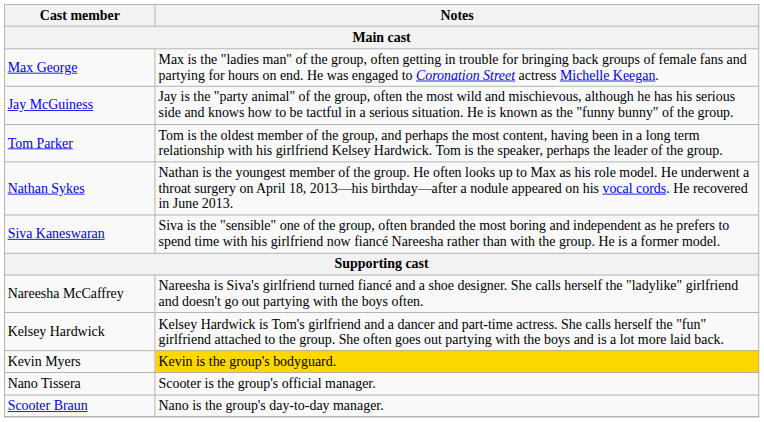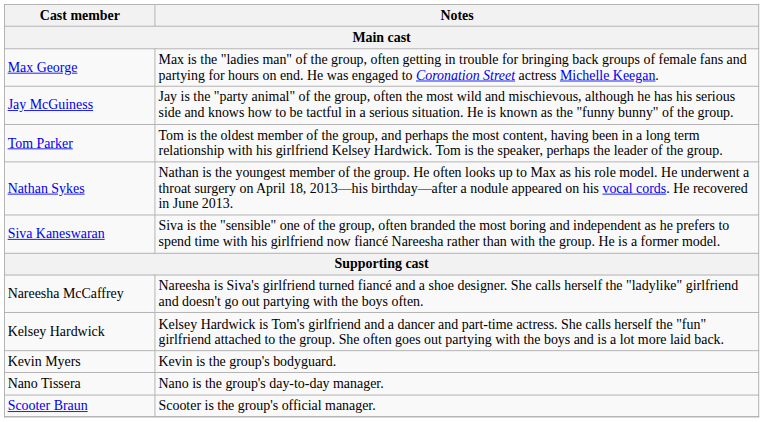Kevin Myers | Notes: gold background -> no background
Nano Tissera | Notes: Scooter is the group's official manager. -> Nano is the group's day-to-day manager.
Scooter Braun | Notes: Nano is the group's day-to-day manager. -> Scooter is the group's official manager.
